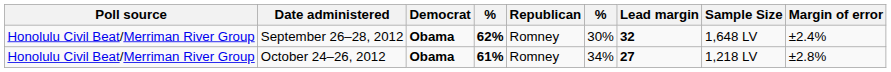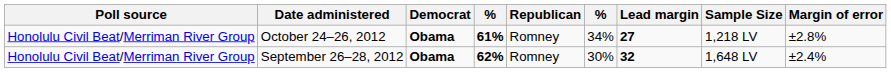rows swapped: October 24–26, 2012 <-> September 26–28, 2012
